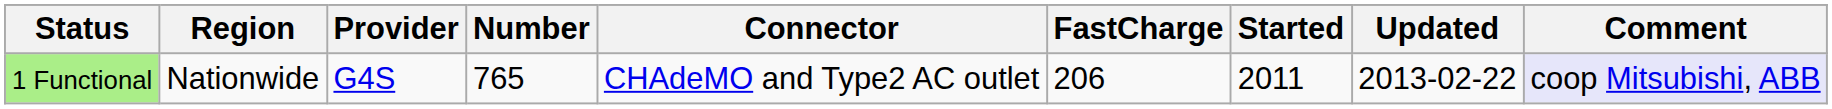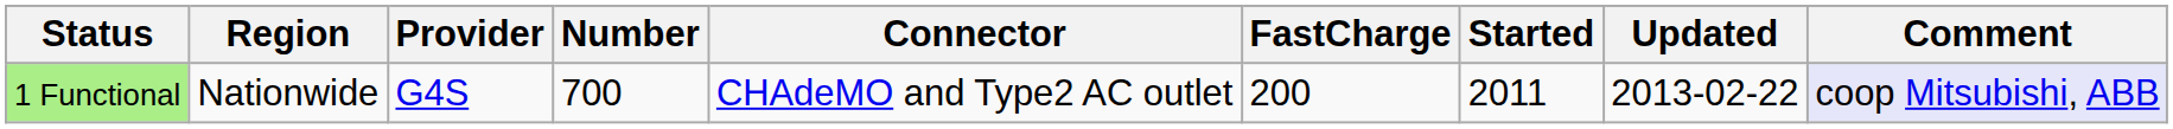1 Functional | Number: 765 -> 700
1 Functional | FastCharge: 206 -> 200
